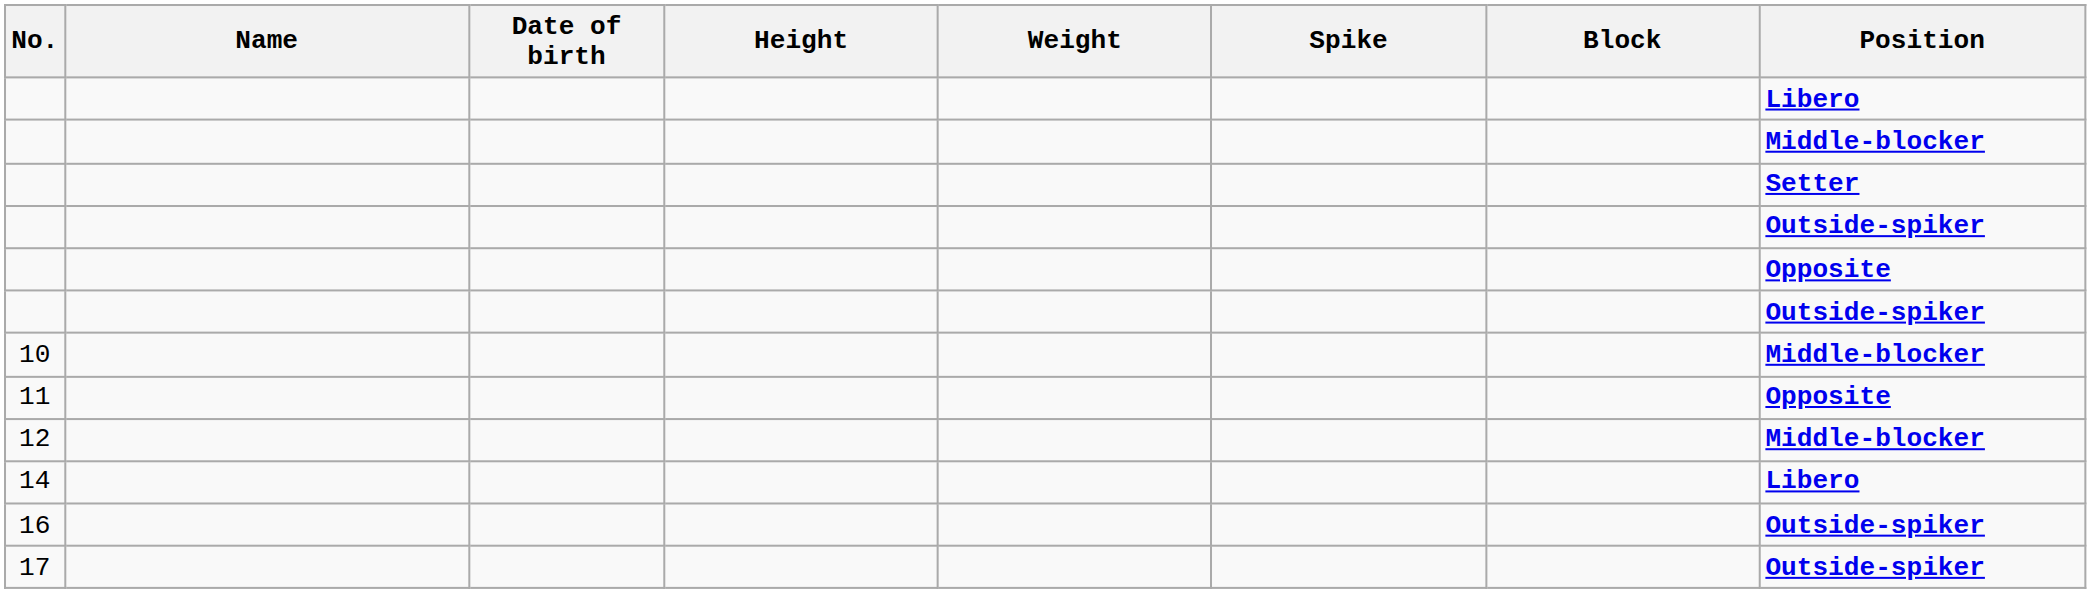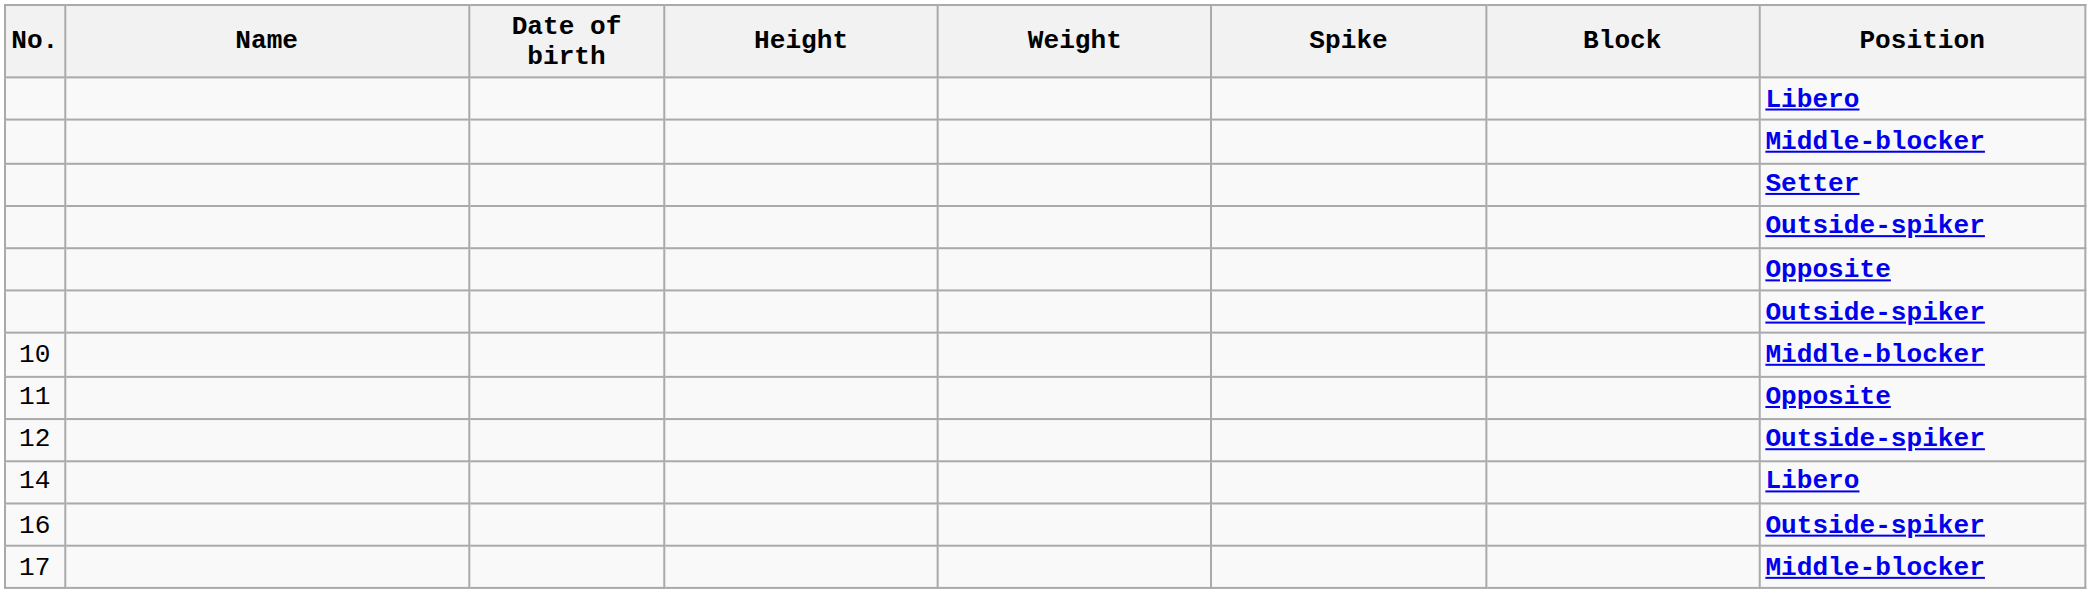12 | Position: Middle-blocker -> Outside-spiker
17 | Position: Outside-spiker -> Middle-blocker
